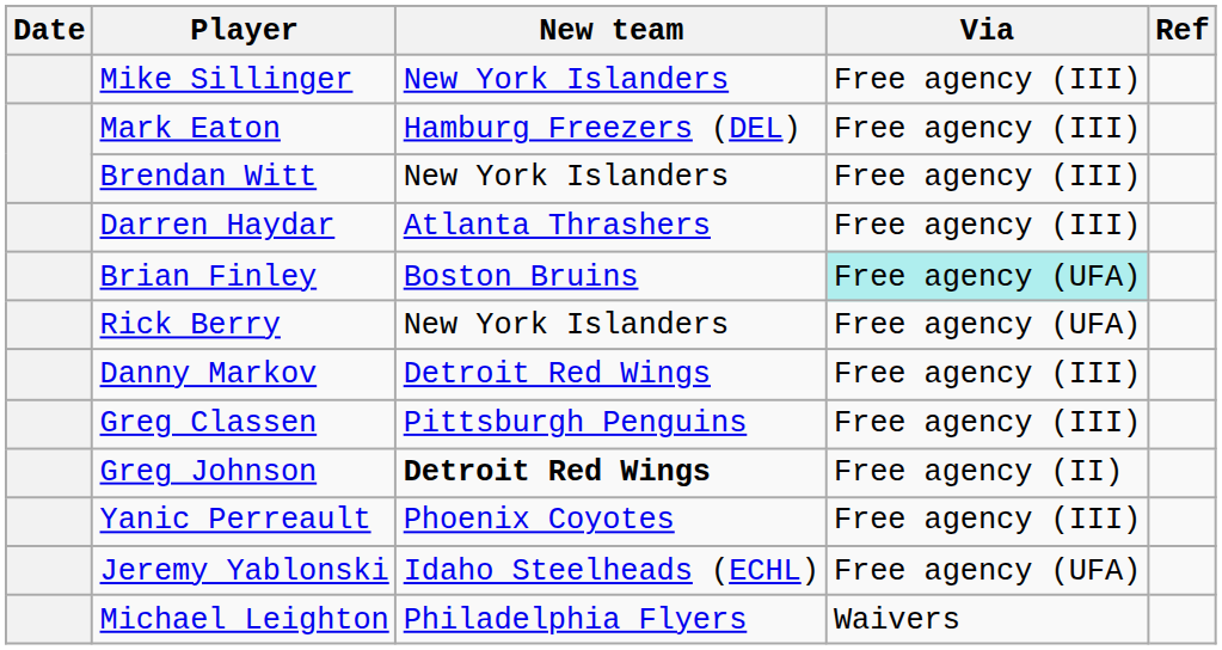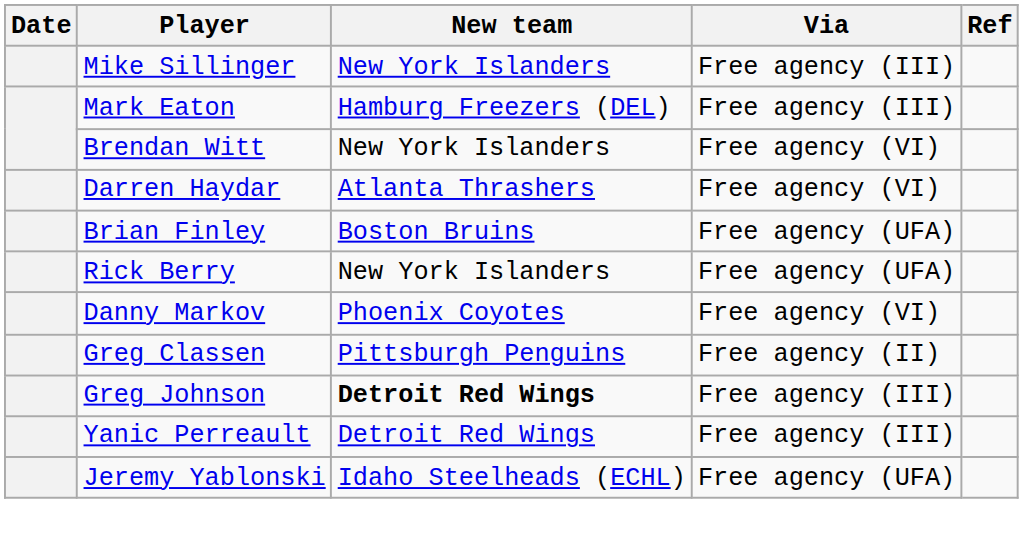Brendan Witt | Via: Free agency (III) -> Free agency (VI)
Darren Haydar | Via: Free agency (III) -> Free agency (VI)
Brian Finley | Via: paleturquoise background -> no background
Danny Markov | New team: Detroit Red Wings -> Phoenix Coyotes
Danny Markov | Via: Free agency (III) -> Free agency (VI)
Greg Classen | Via: Free agency (III) -> Free agency (II)
Greg Johnson | Via: Free agency (II) -> Free agency (III)
Yanic Perreault | New team: Phoenix Coyotes -> Detroit Red Wings
- row: Michael Leighton | Philadelphia Flyers | Waivers
